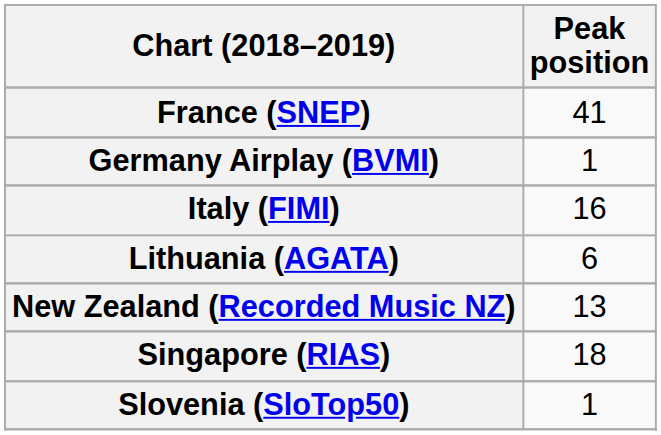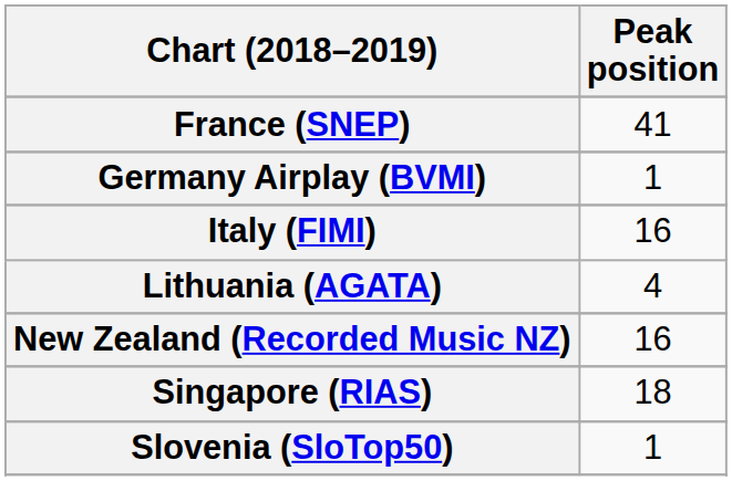Lithuania (AGATA) | Peak position: 6 -> 4
New Zealand (Recorded Music NZ) | Peak position: 13 -> 16
